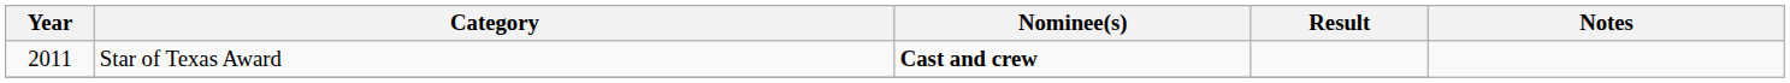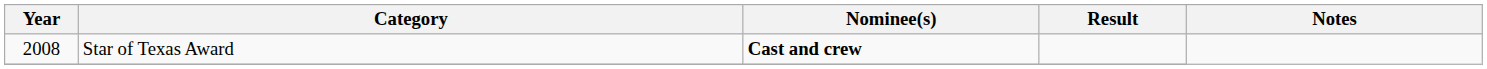Star of Texas Award | Year: 2011 -> 2008
